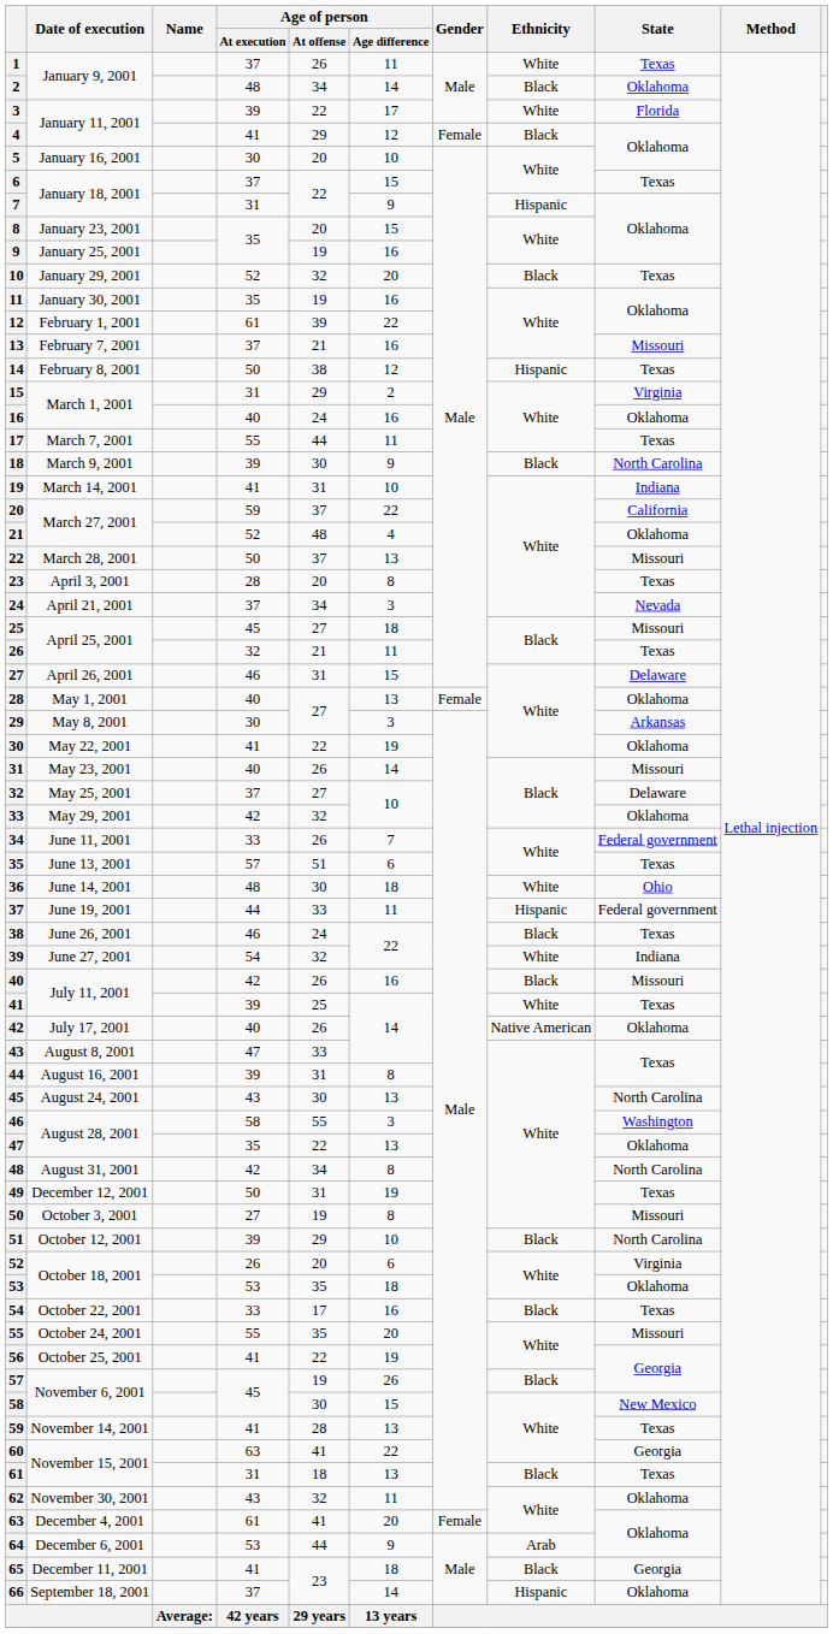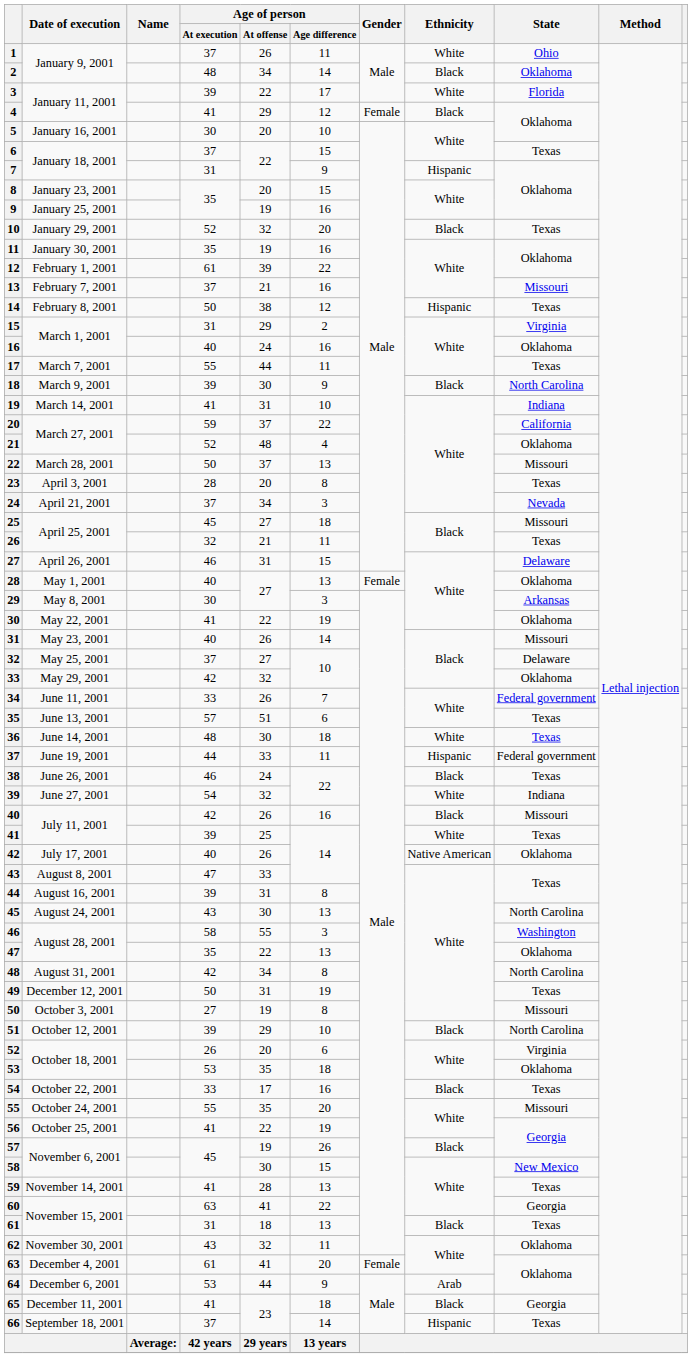1 | State: Texas -> Ohio
36 | State: Ohio -> Texas
66 | State: Oklahoma -> Texas
